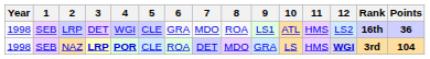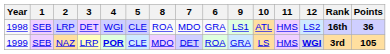columns swapped: 6 <-> 8
NAZ | Year: 1998 -> 1999
NAZ | 3: bold -> normal
NAZ | Points: 104 -> 105
